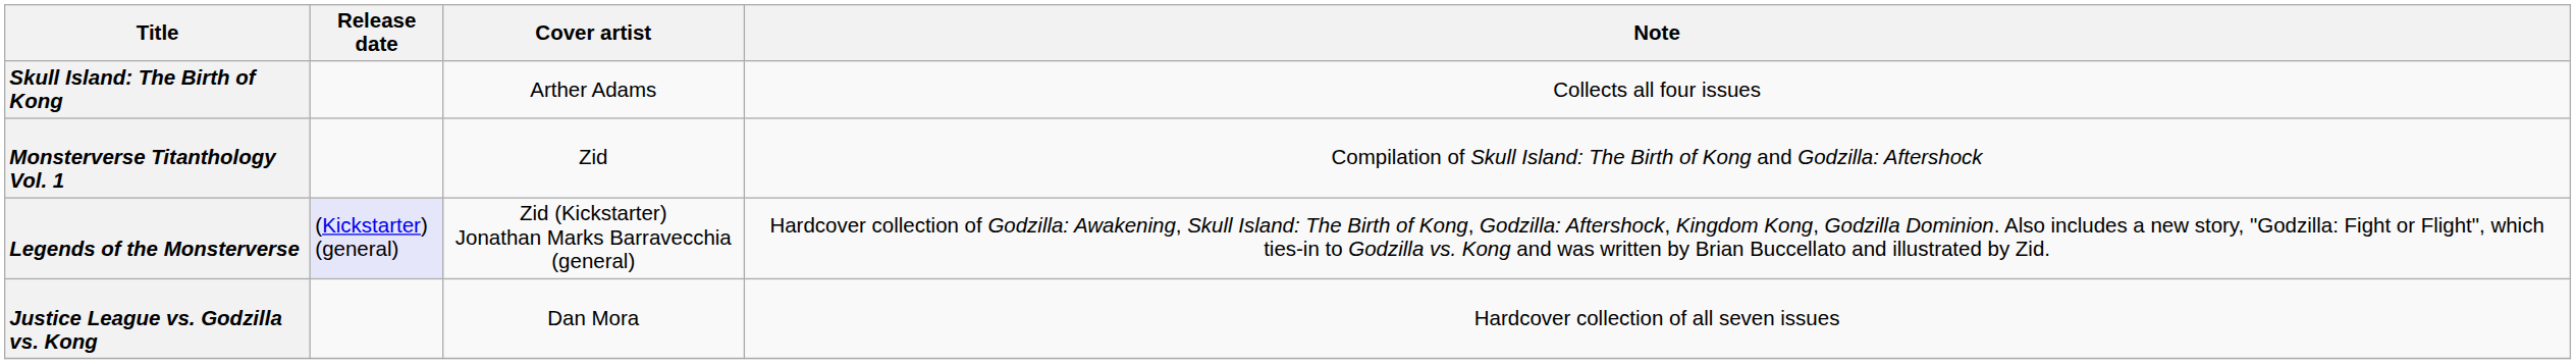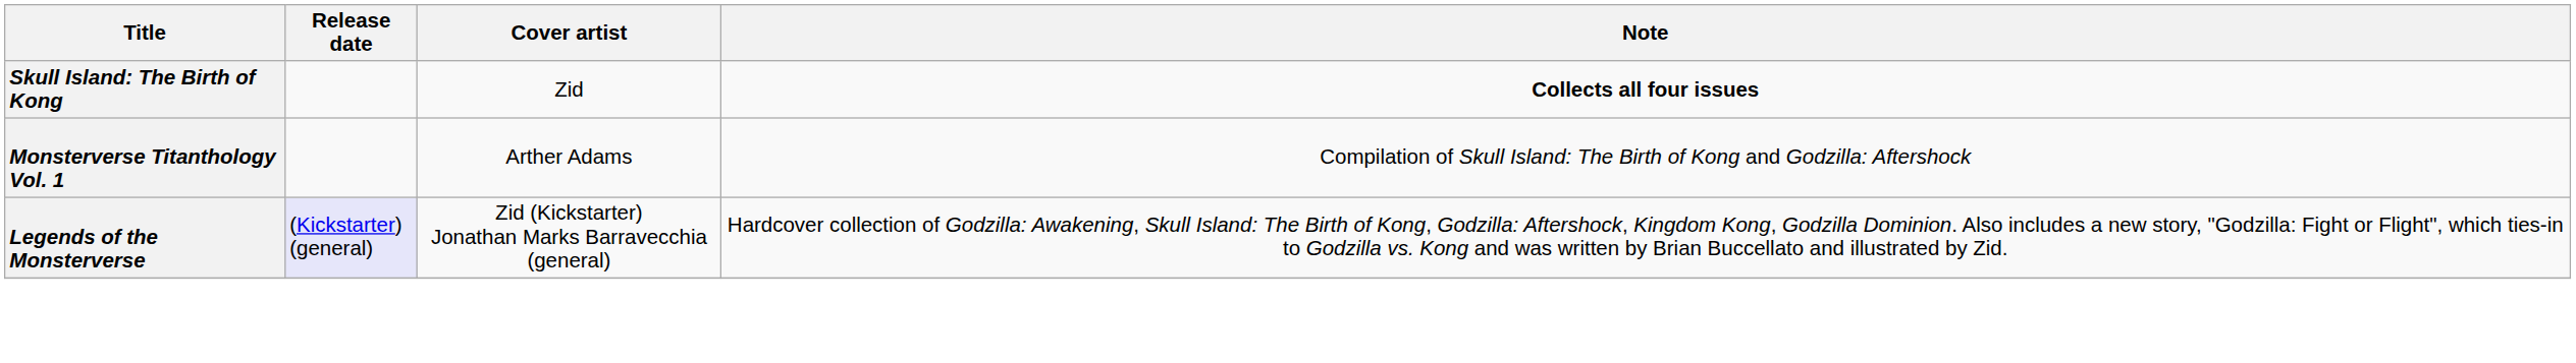Skull Island: The Birth of Kong | Cover artist: Arther Adams -> Zid
Skull Island: The Birth of Kong | Note: normal -> bold
Monsterverse Titanthology Vol. 1 | Cover artist: Zid -> Arther Adams
- row: Justice League vs. Godzilla vs. Kong | Dan Mora | Hardcover collection of all seven issues
